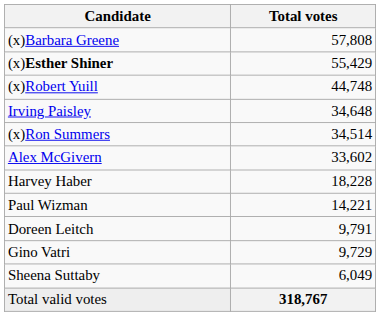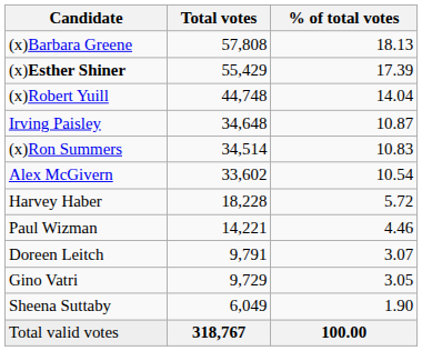+ column: % of total votes | 18.13 | 17.39 | 14.04 | 10.87 | 10.83 | 10.54 | 5.72 | 4.46 | 3.07 | 3.05 | 1.90 | 100.00
